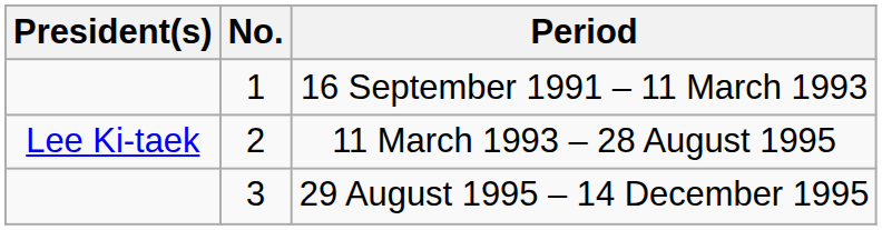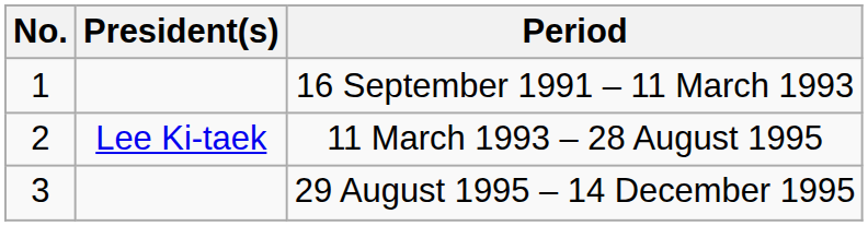columns swapped: No. <-> President(s)
